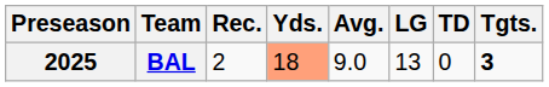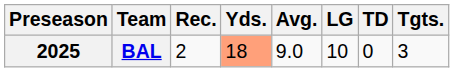BAL | LG: 13 -> 10
BAL | Tgts.: bold -> normal
